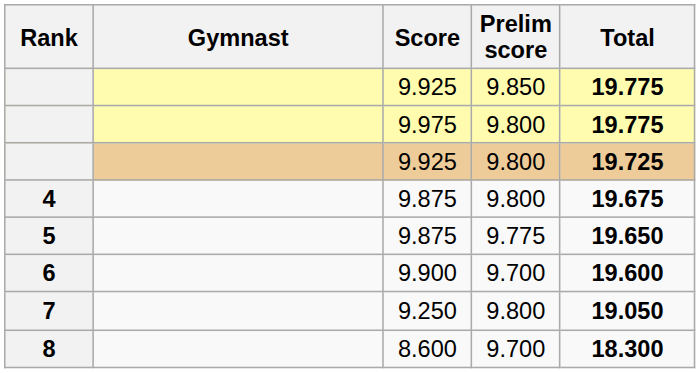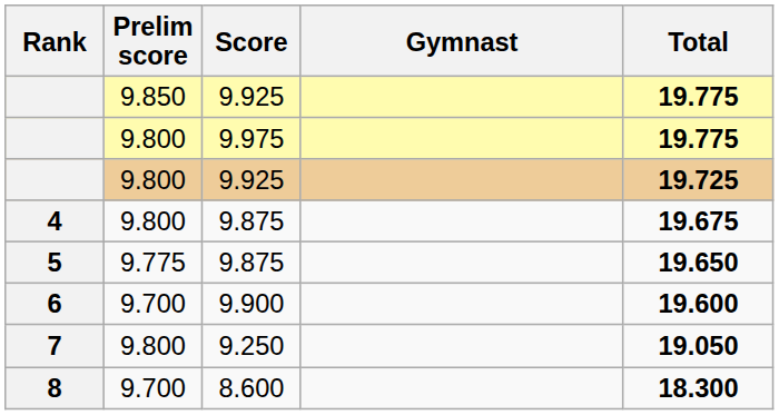columns swapped: Gymnast <-> Prelim score
